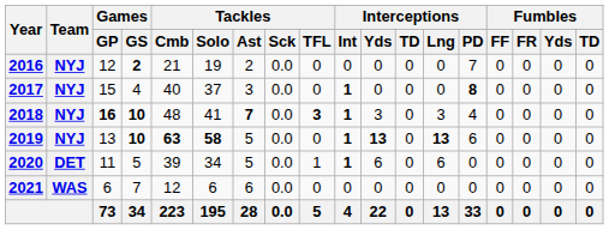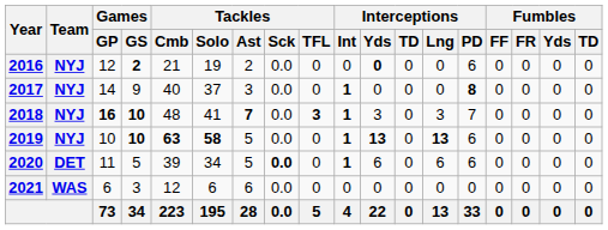2016 | Interceptions / Yds: normal -> bold
2016 | Interceptions / PD: 7 -> 6
2017 | Games / GP: 15 -> 14
2017 | Games / GS: 4 -> 9
2018 | Interceptions / PD: 4 -> 7
2019 | Games / GP: 13 -> 10
2020 | Tackles / Sck: normal -> bold
2020 | Tackles / TFL: 1 -> 0
2020 | Interceptions / PD: 0 -> 6
2021 | Games / GS: 7 -> 3
